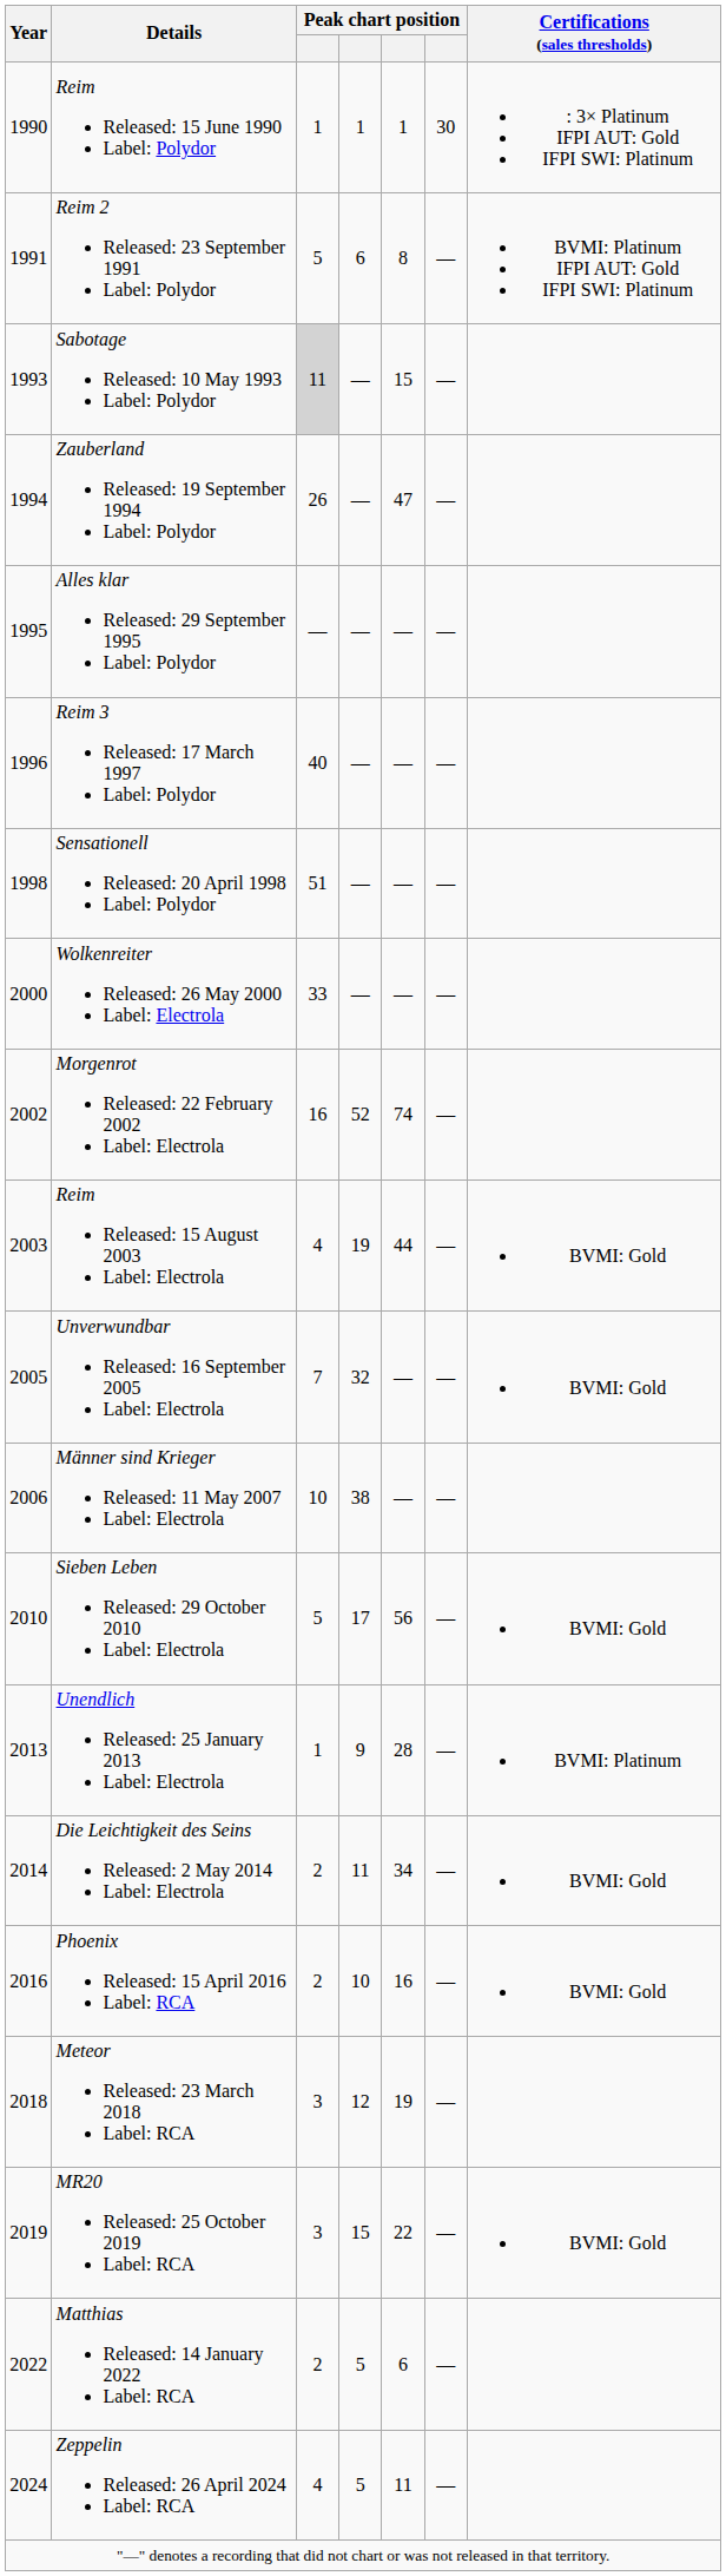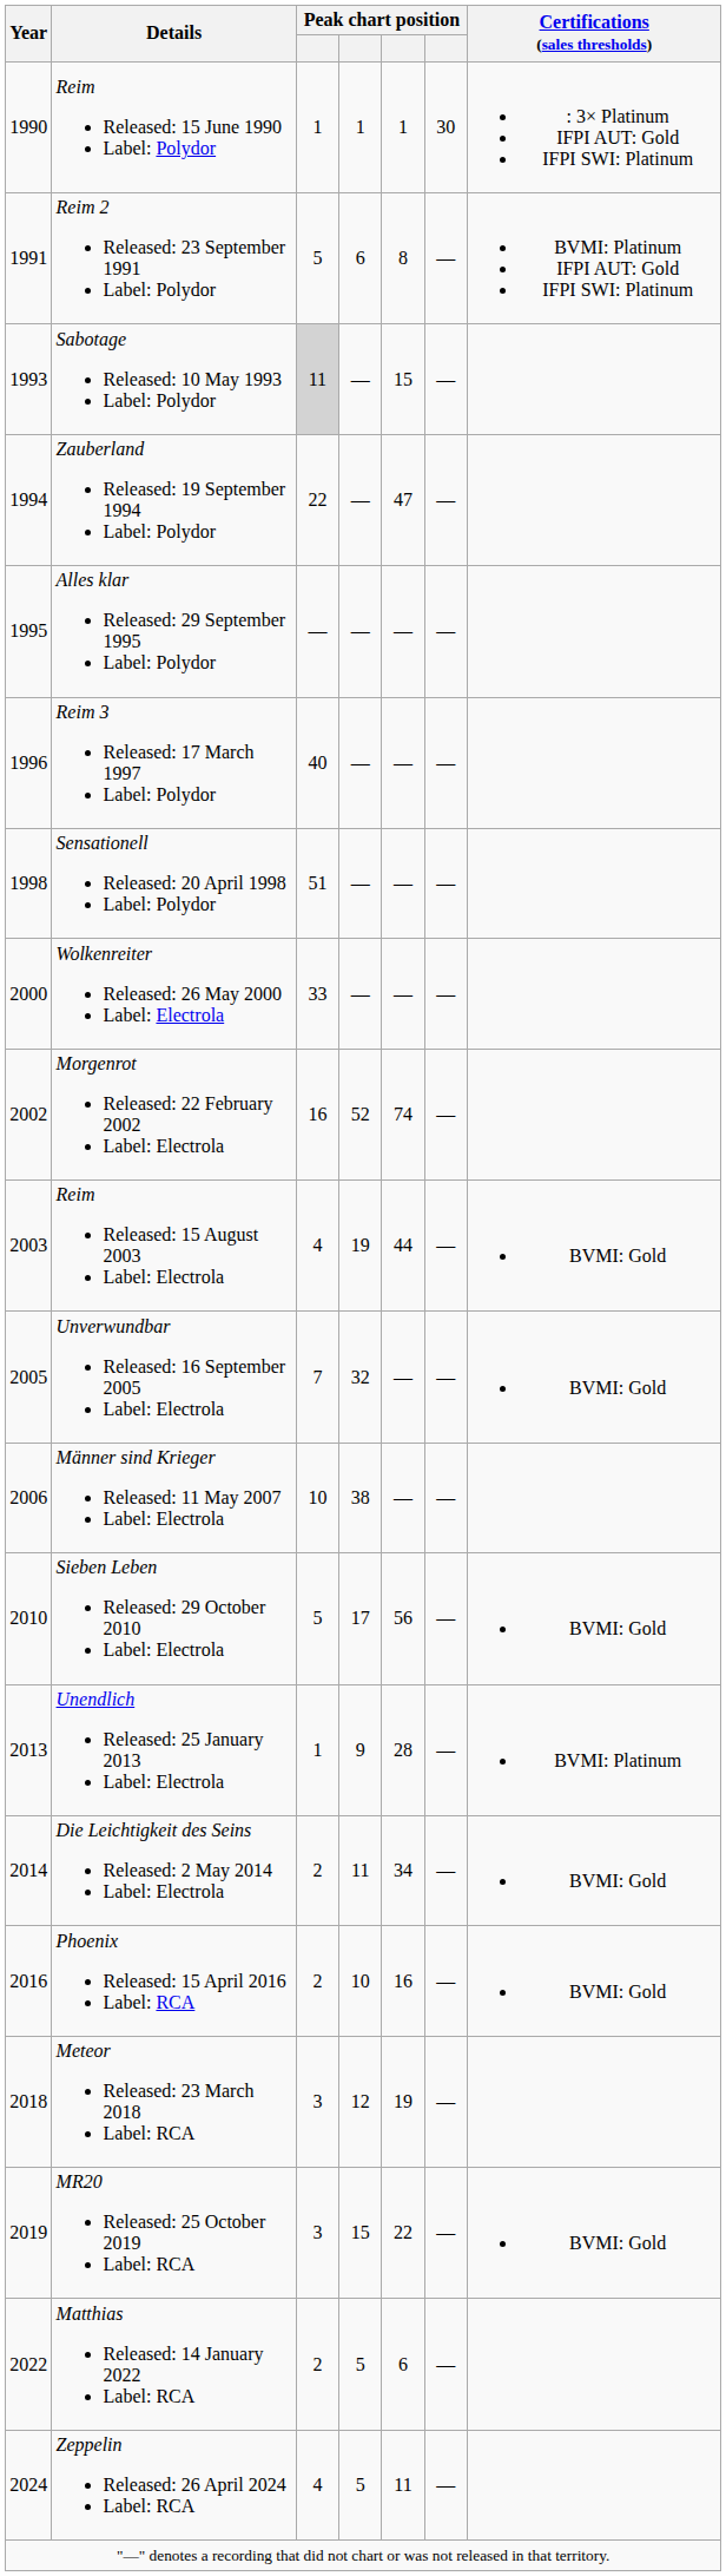Zauberland Released: 19 September 1994 Label: Polydor | column 3: 26 -> 22
